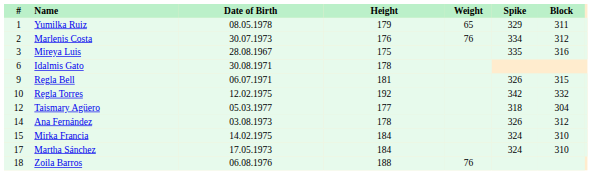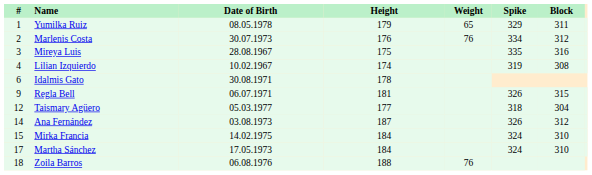+ row: 4 | Lilian Izquierdo | 10.02.1967 | 174 | 319 | 308
- row: 10 | Regla Torres | 12.02.1975 | 192 | 342 | 332
Ana Fernández | Height: 178 -> 187
